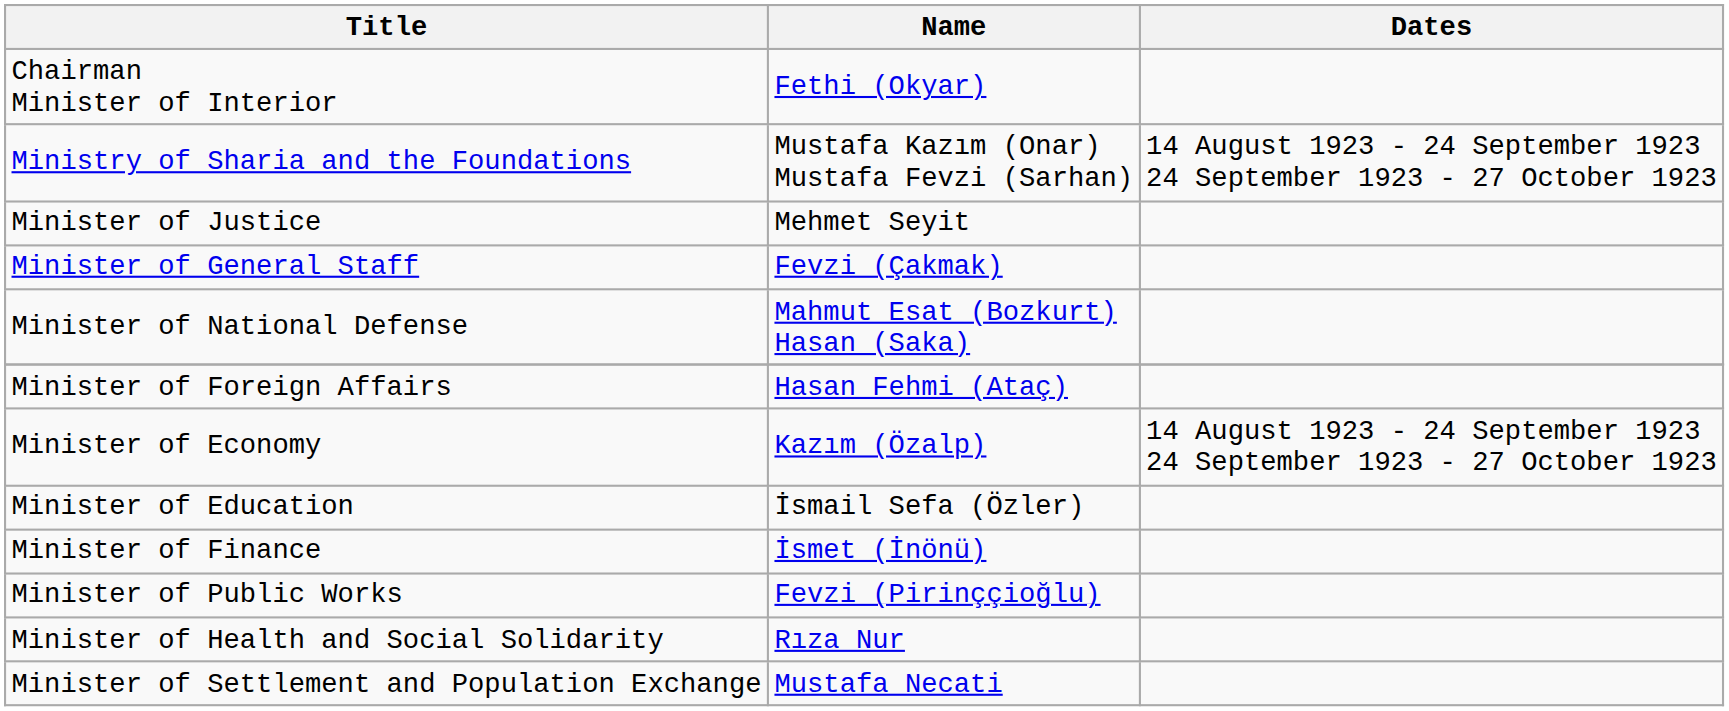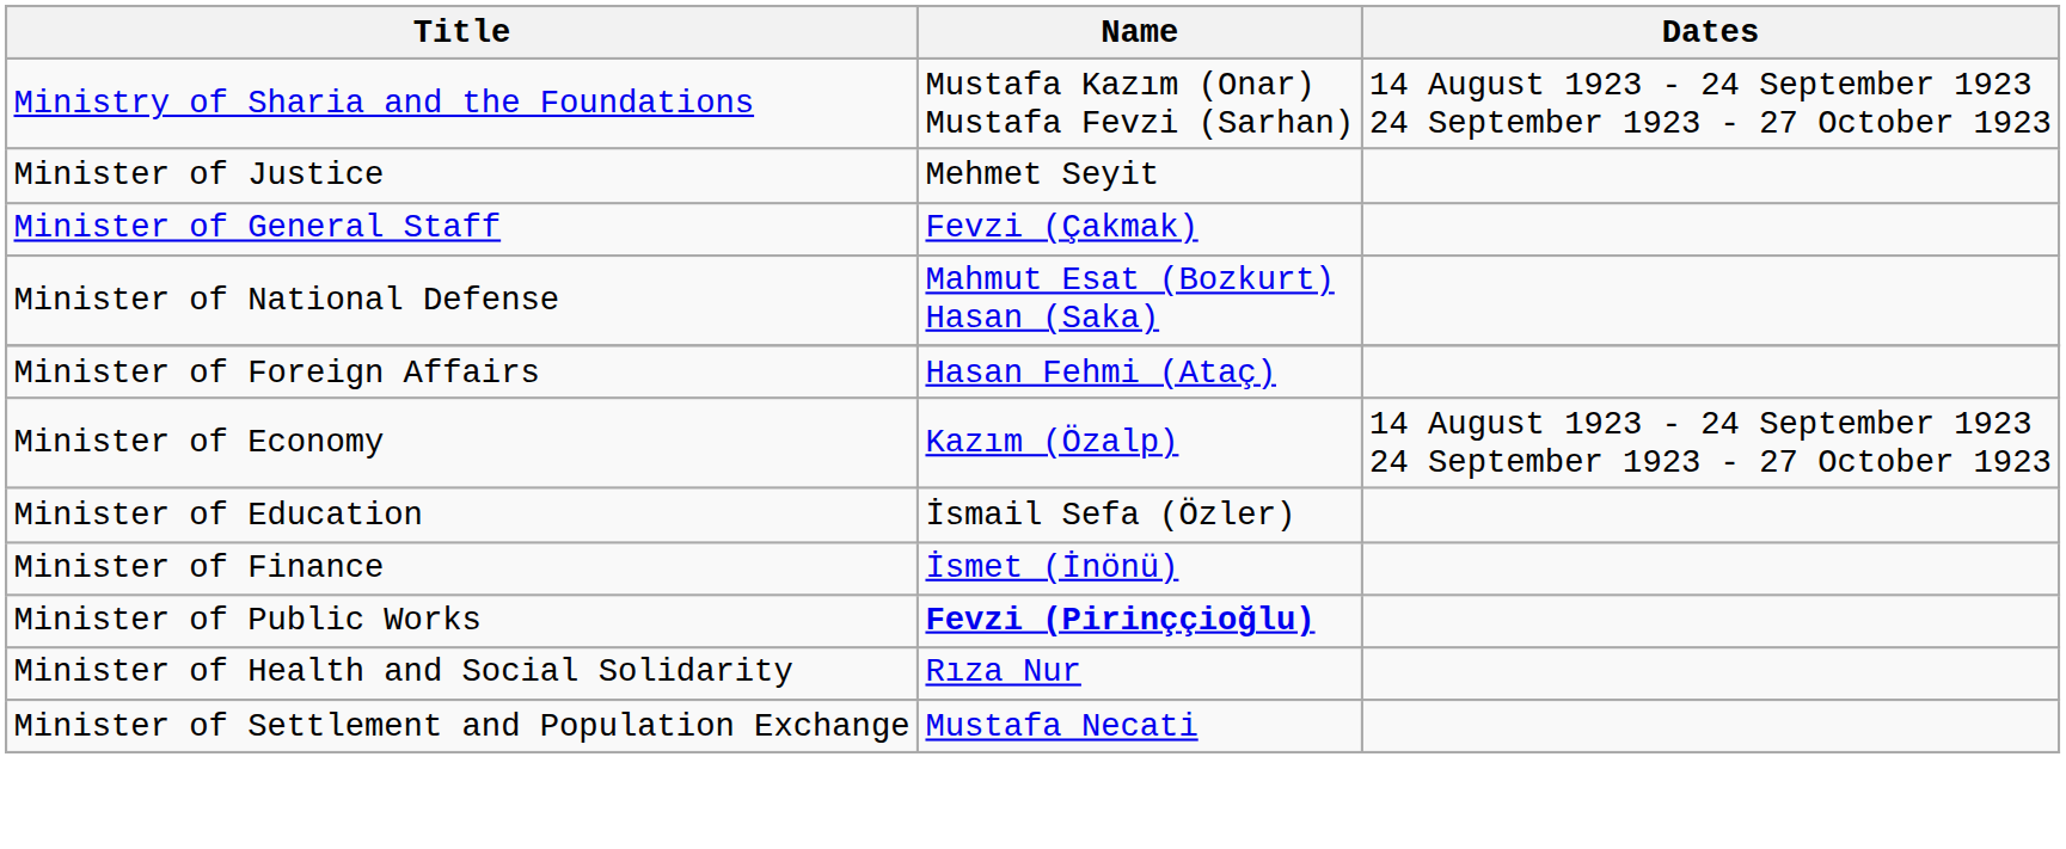- row: Chairman Minister of Interior | Fethi (Okyar)
Minister of Public Works | Name: normal -> bold
